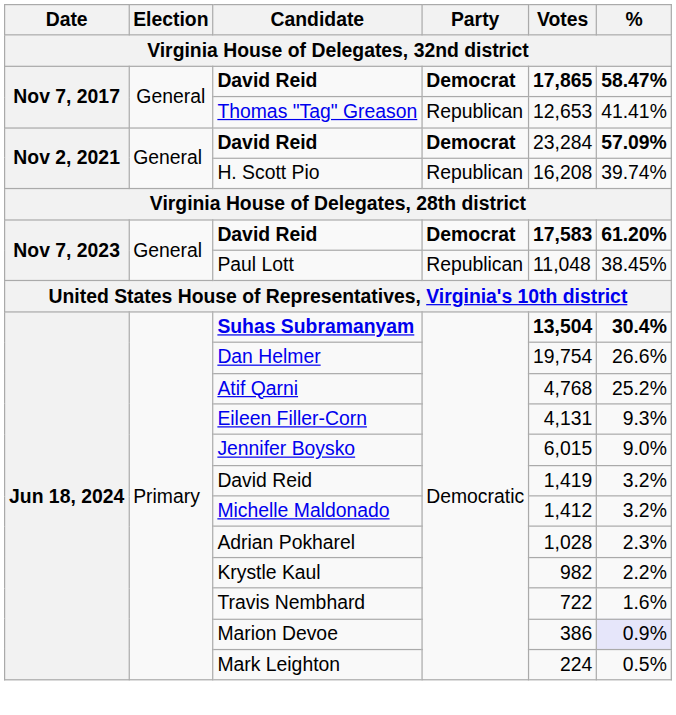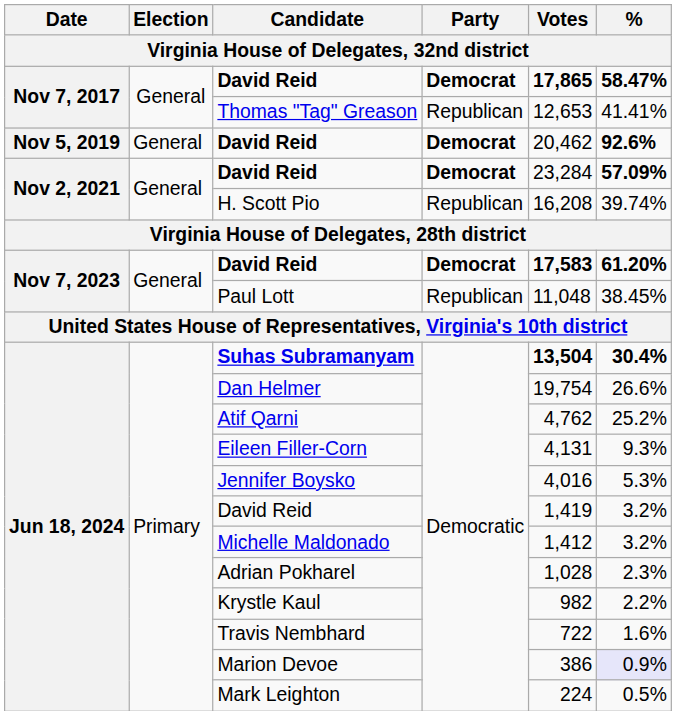+ row: Nov 5, 2019 | General | David Reid | Democrat | 20,462 | 92.6%
Atif Qarni | Votes: 4,768 -> 4,762
Jennifer Boysko | Votes: 6,015 -> 4,016
Jennifer Boysko | %: 9.0% -> 5.3%
